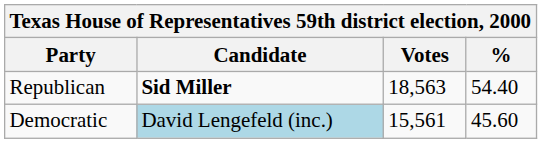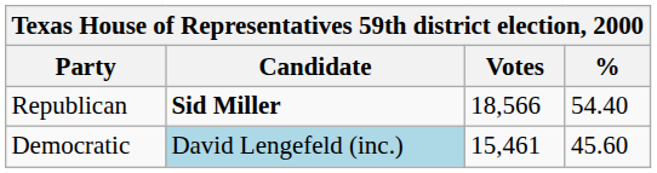Republican | Votes: 18,563 -> 18,566
Democratic | Votes: 15,561 -> 15,461
